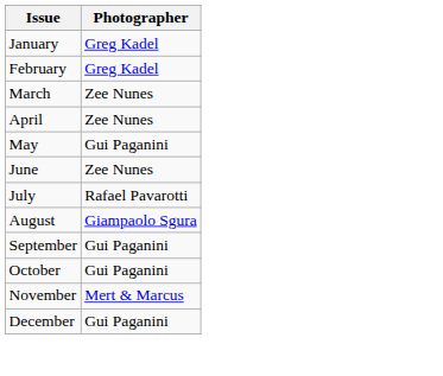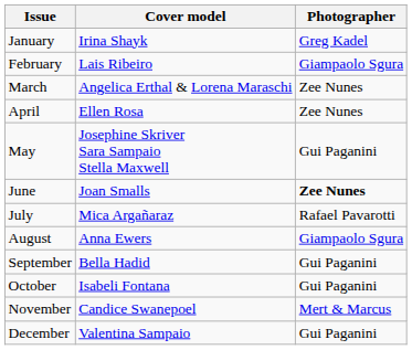+ column: Cover model | Irina Shayk | Lais Ribeiro | Angelica Erthal & Lorena Maraschi | Ellen Rosa | Josephine Skriver Sara Sampaio Stella Maxwell | Joan Smalls | Mica Argañaraz | Anna Ewers | Bella Hadid | Isabeli Fontana | Candice Swanepoel | Valentina Sampaio
February | Photographer: Greg Kadel -> Giampaolo Sgura
June | Photographer: normal -> bold
